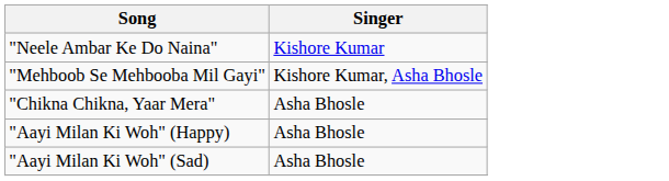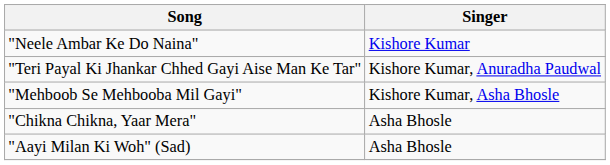+ row: "Teri Payal Ki Jhankar Chhed Gayi Aise Man Ke Tar" | Kishore Kumar, Anuradha Paudwal
- row: "Aayi Milan Ki Woh" (Happy) | Asha Bhosle
